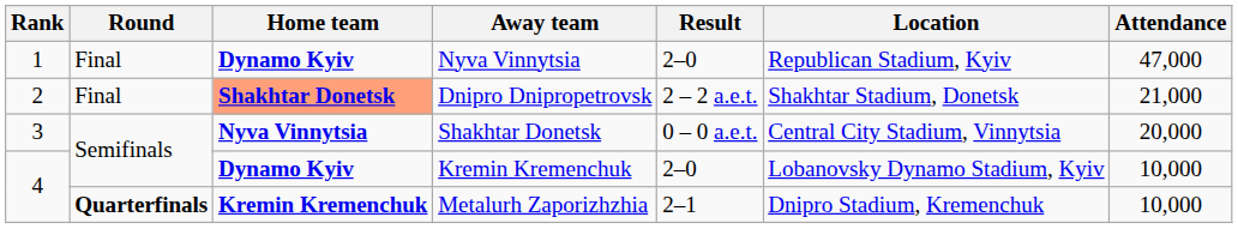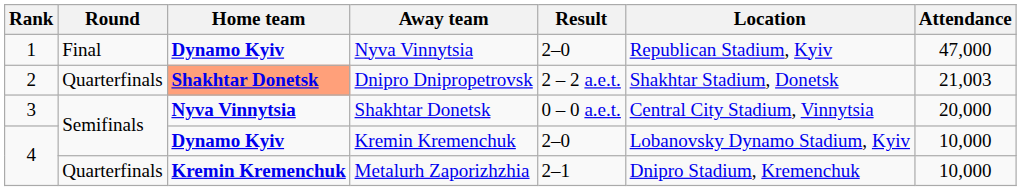Dnipro Dnipropetrovsk | Round: Final -> Quarterfinals
Dnipro Dnipropetrovsk | Attendance: 21,000 -> 21,003
Metalurh Zaporizhzhia | Round: bold -> normal
